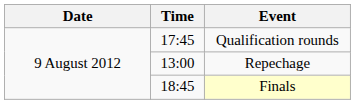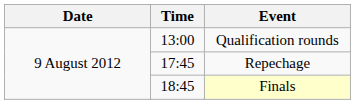Qualification rounds | Time: 17:45 -> 13:00
Repechage | Time: 13:00 -> 17:45
